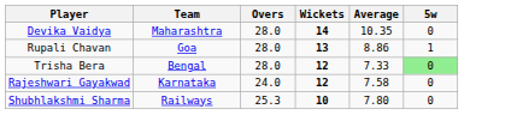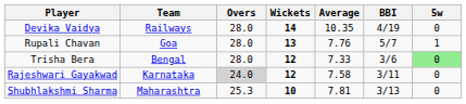+ column: BBI | 4/19 | 5/7 | 3/6 | 3/11 | 3/13
Devika Vaidya | Team: Maharashtra -> Railways
Rupali Chavan | Average: 8.86 -> 7.76
Rajeshwari Gayakwad | Overs: no background -> lightgrey background
Shubhlakshmi Sharma | Team: Railways -> Maharashtra
Shubhlakshmi Sharma | Average: 7.80 -> 7.81
